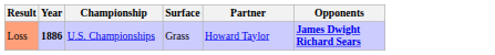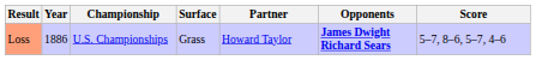+ column: Score | 5–7, 8–6, 5–7, 4–6
Loss | Year: bold -> normal
